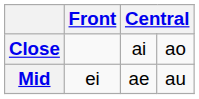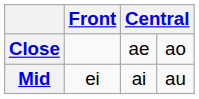Close | column 3: ai -> ae
Mid | column 3: ae -> ai
